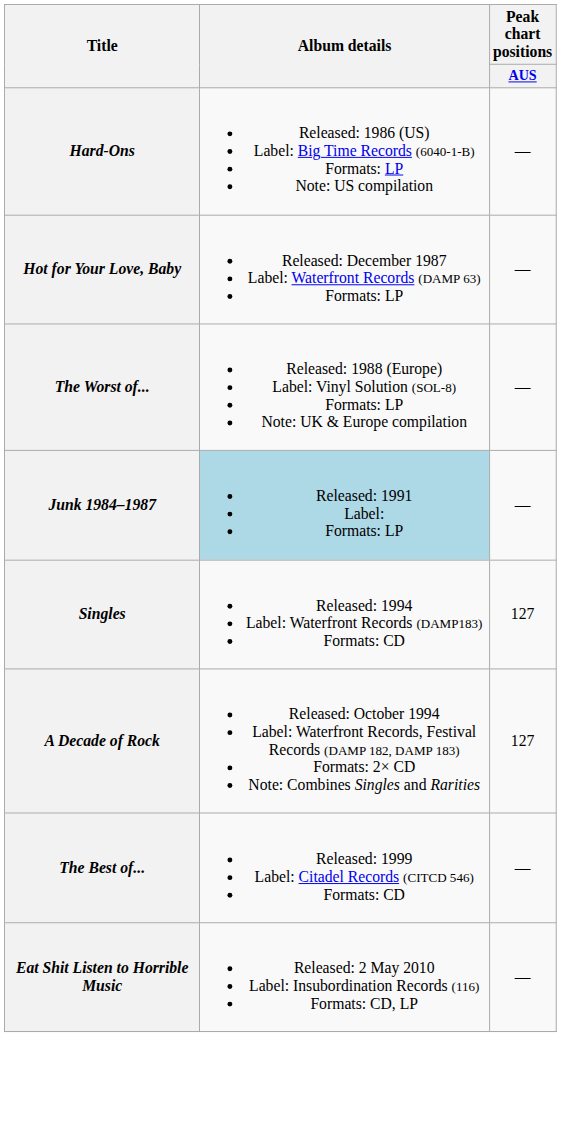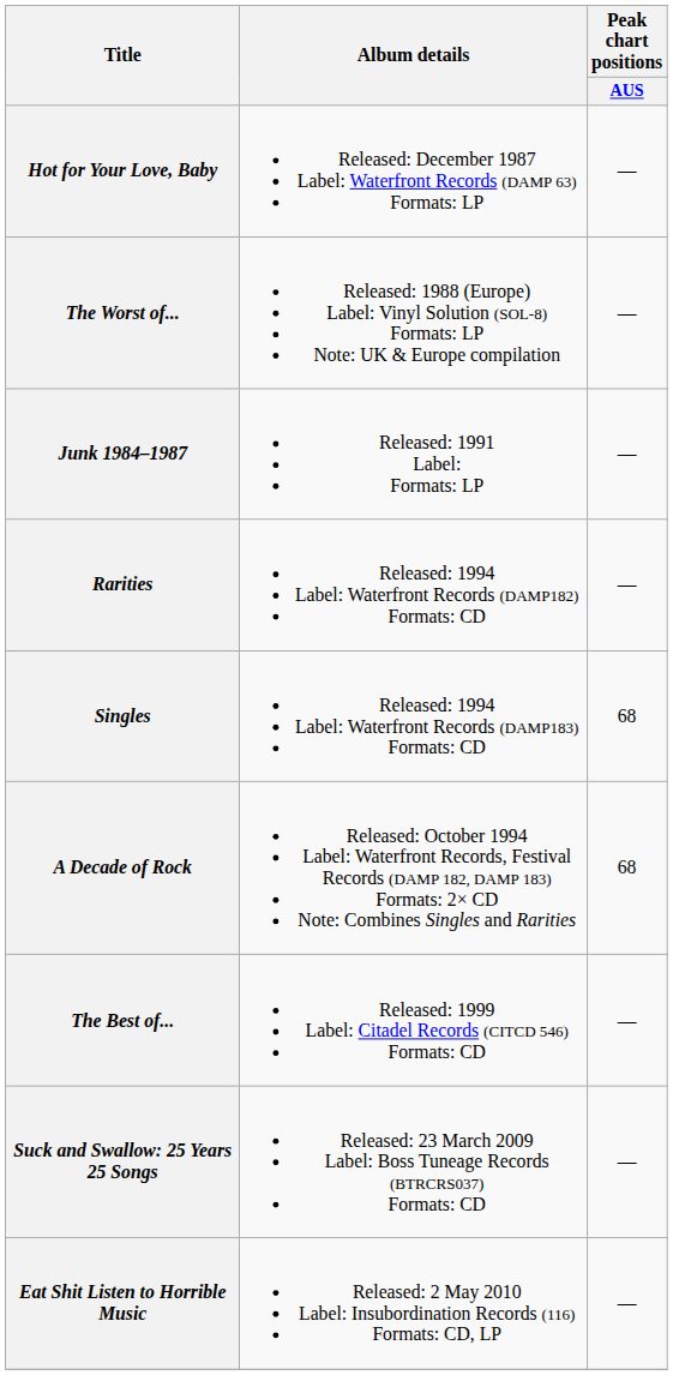- row: Hard-Ons | Released: 1986 (US) Label: Big Time Records (6040-1-B) Formats: LP Note: US compilation | —
Junk 1984–1987 | Album details: lightblue background -> no background
+ row: Rarities | Released: 1994 Label: Waterfront Records (DAMP182) Formats: CD | —
Singles | Peak chart positions / AUS: 127 -> 68
A Decade of Rock | Peak chart positions / AUS: 127 -> 68
+ row: Suck and Swallow: 25 Years 25 Songs | Released: 23 March 2009 Label: Boss Tuneage Records (BTRCRS037) Formats: CD | —
